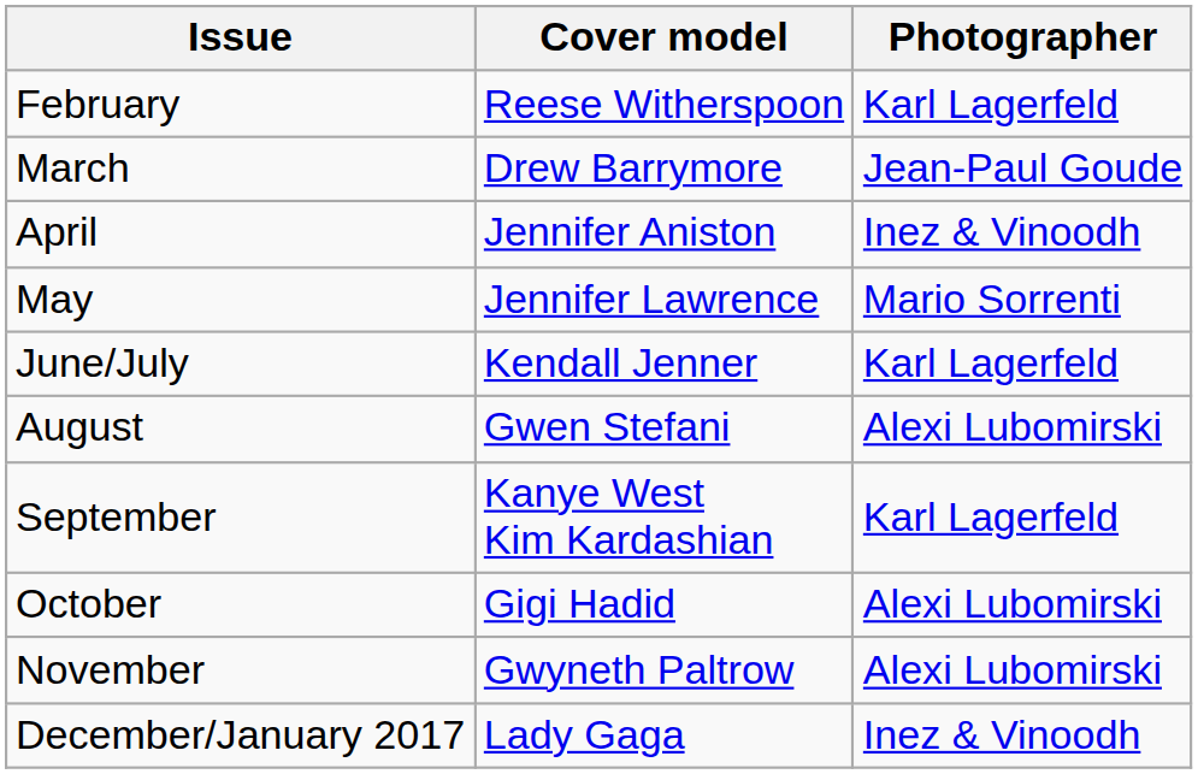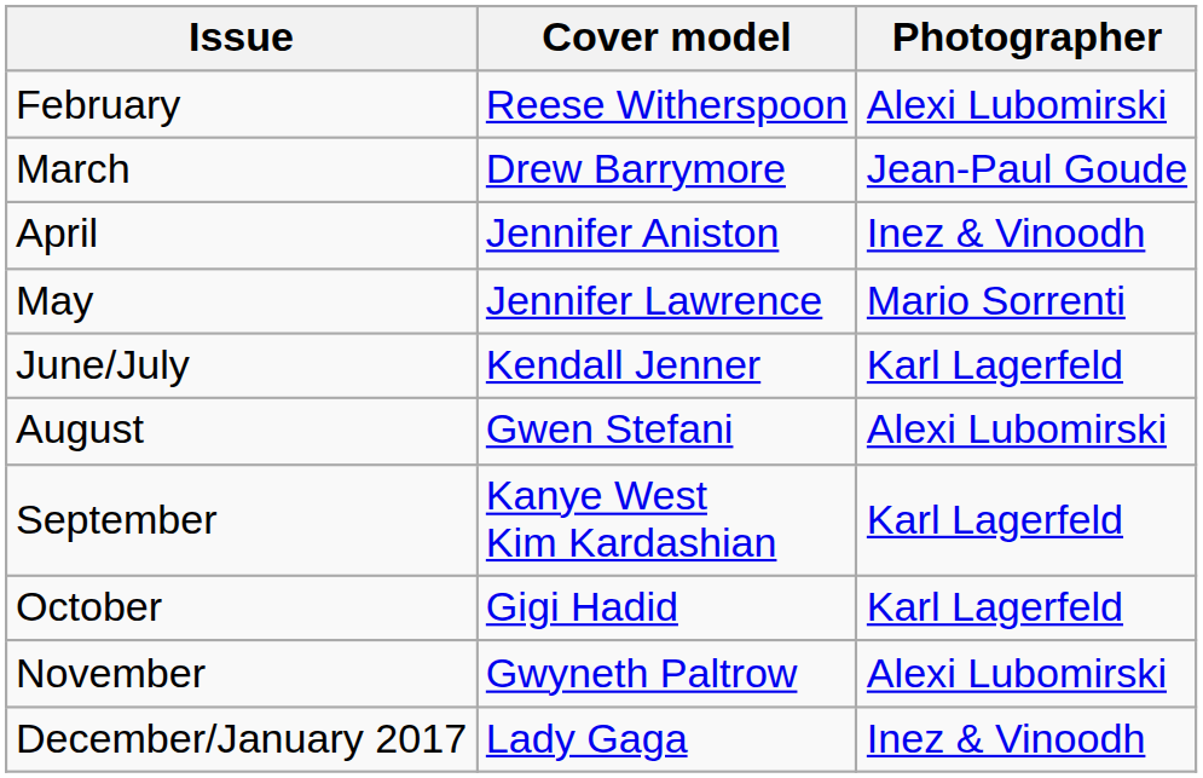February | Photographer: Karl Lagerfeld -> Alexi Lubomirski
October | Photographer: Alexi Lubomirski -> Karl Lagerfeld
